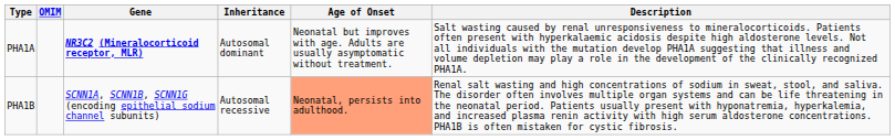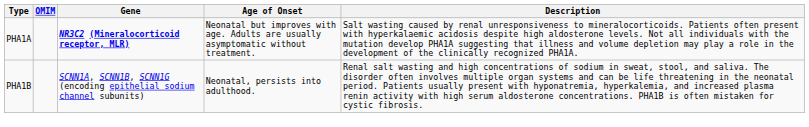- column: Inheritance | Autosomal dominant | Autosomal recessive
PHA1B | Age of Onset: lightsalmon background -> no background
